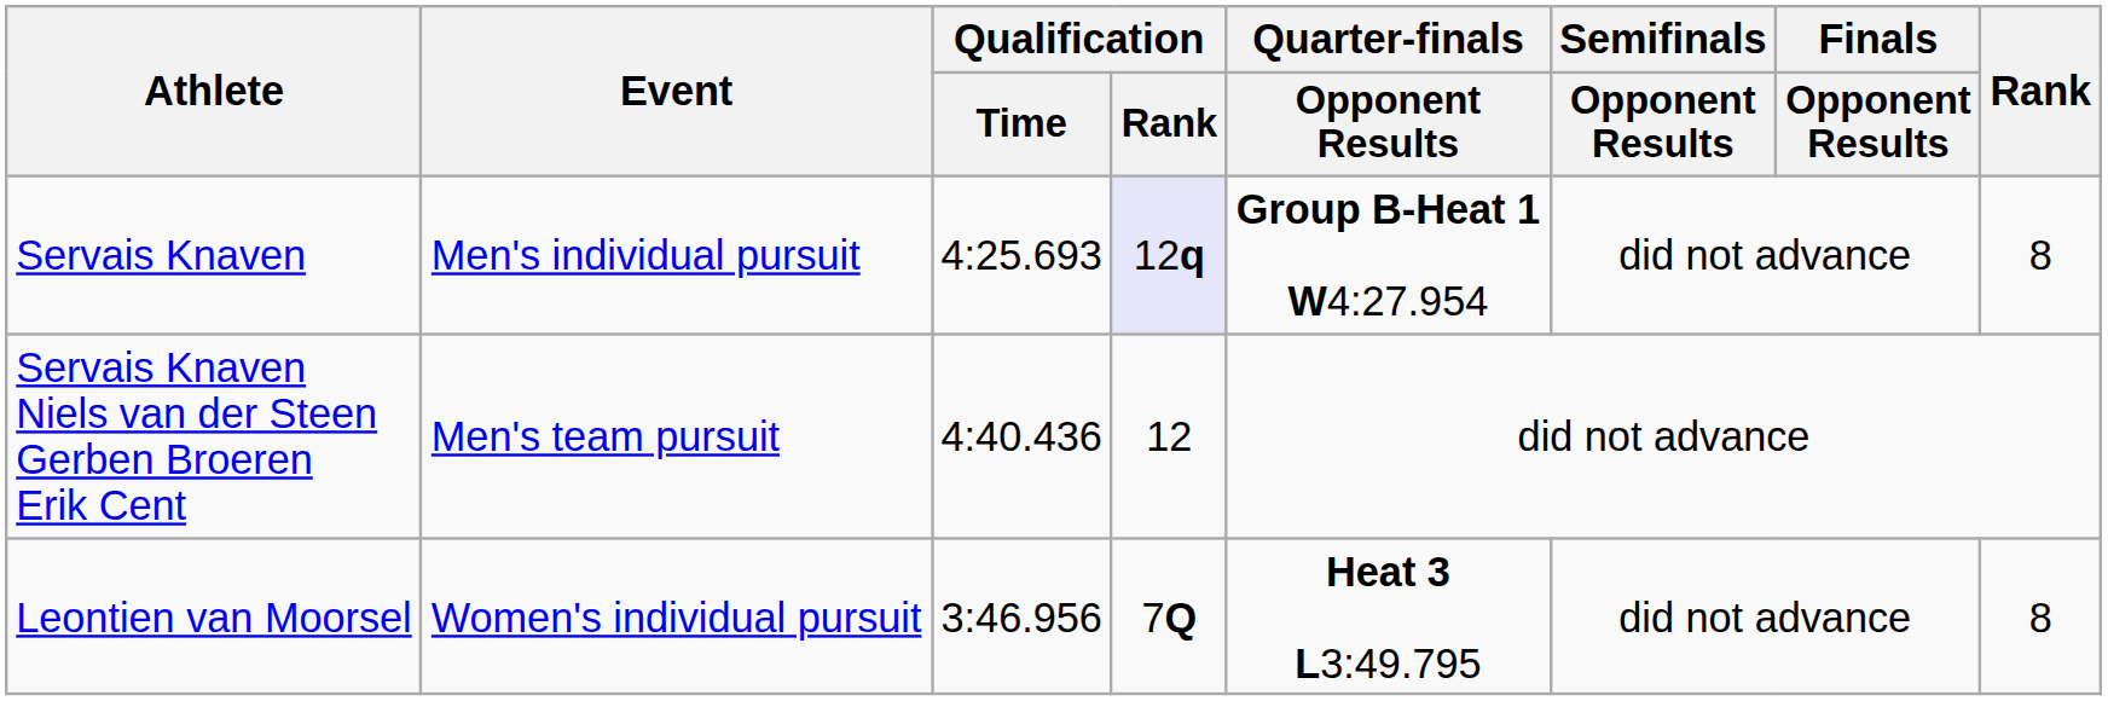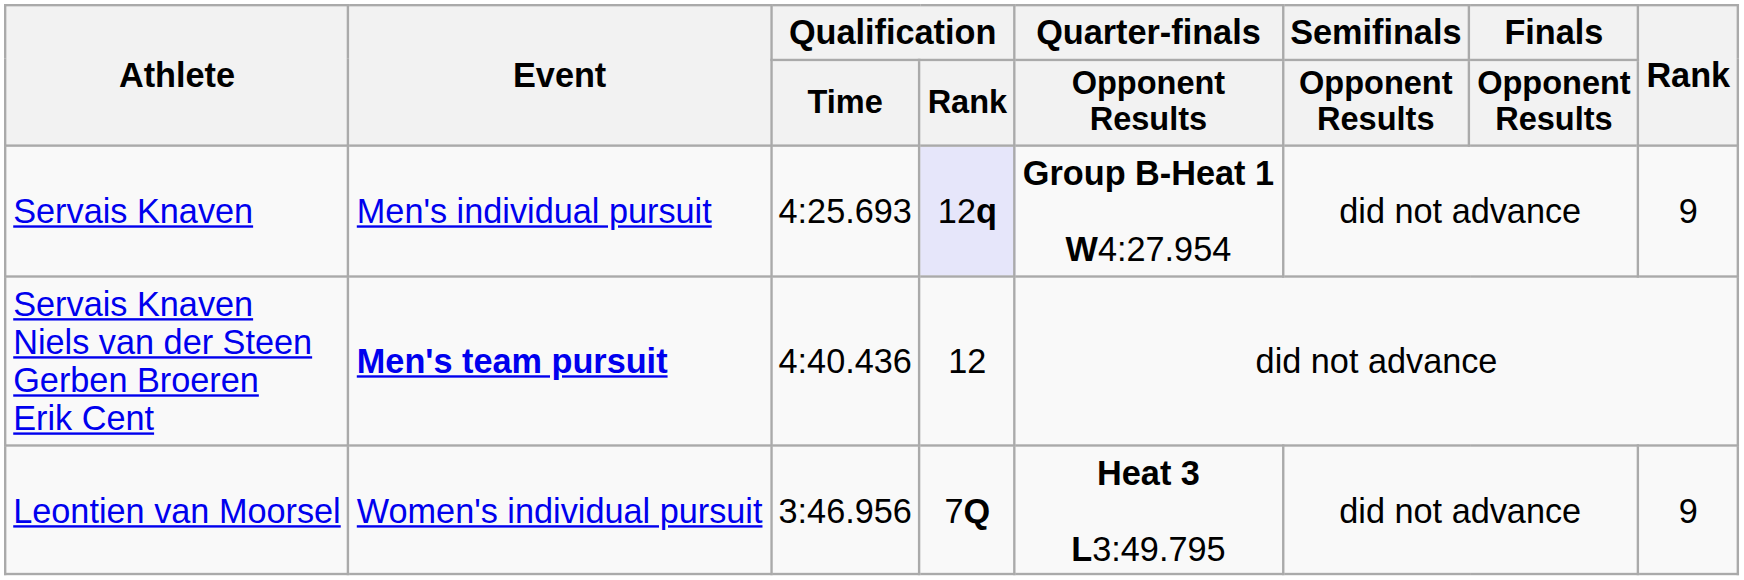Servais Knaven | Rank: 8 -> 9
Servais Knaven Niels van der Steen Gerben Broeren Erik Cent | Event: normal -> bold
Leontien van Moorsel | Rank: 8 -> 9
